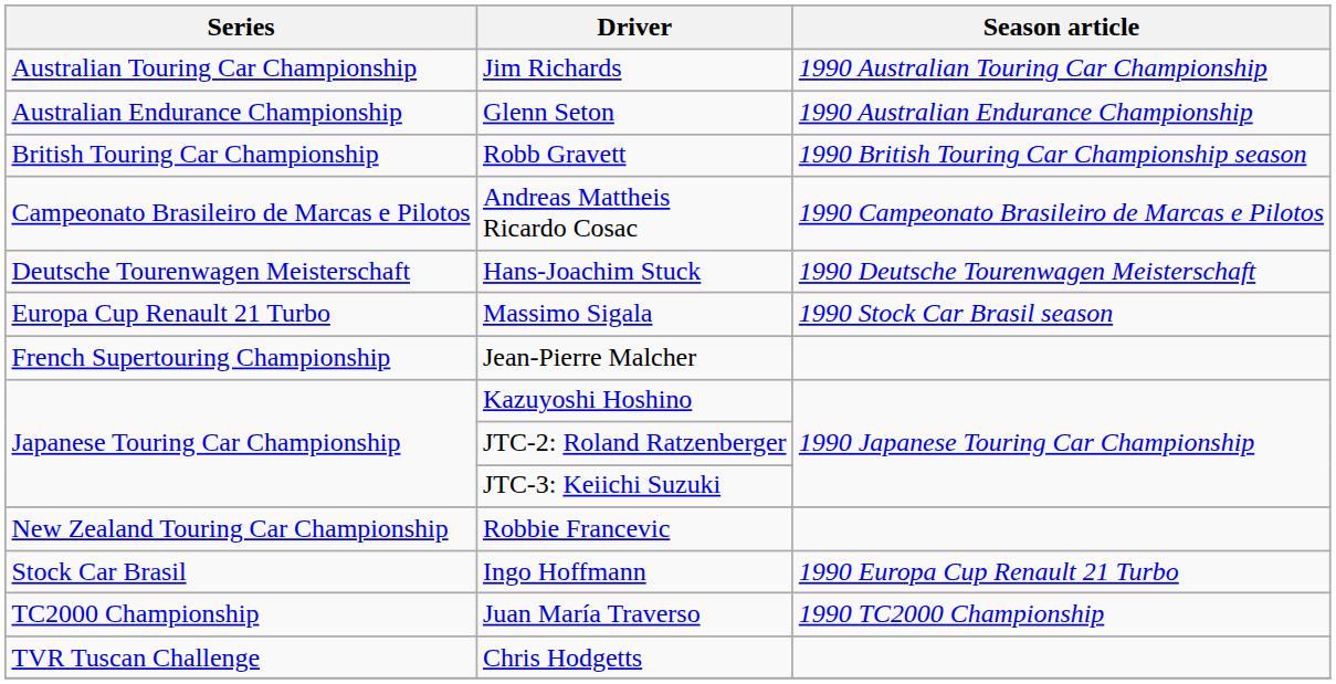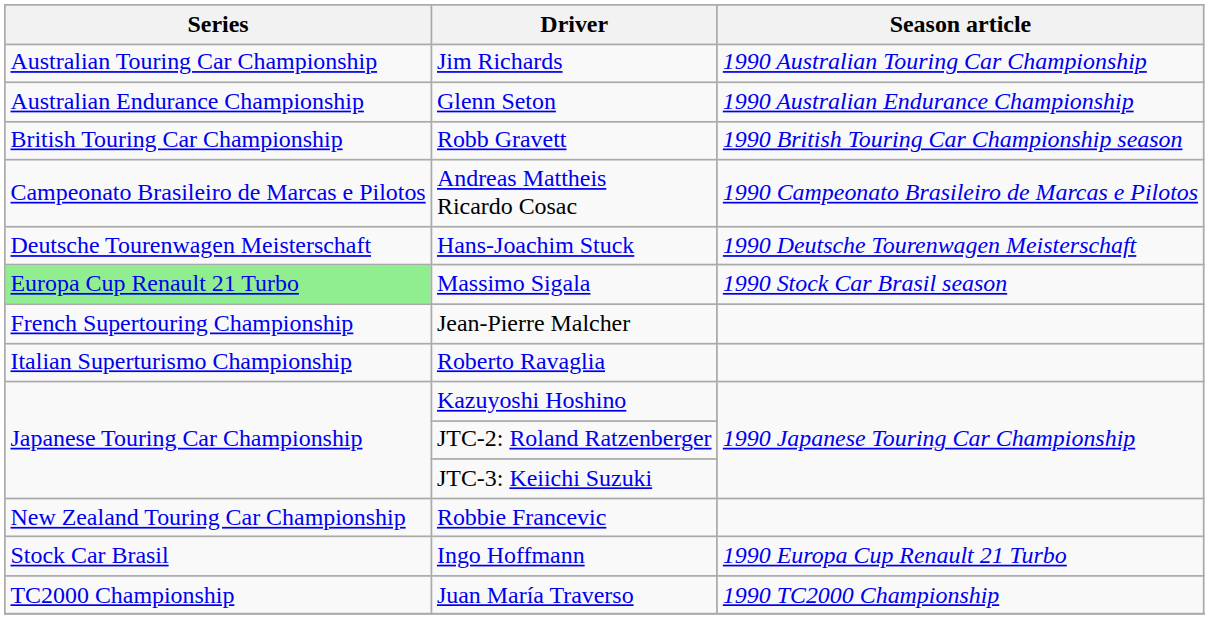Massimo Sigala | Series: no background -> lightgreen background
+ row: Italian Superturismo Championship | Roberto Ravaglia
- row: TVR Tuscan Challenge | Chris Hodgetts
